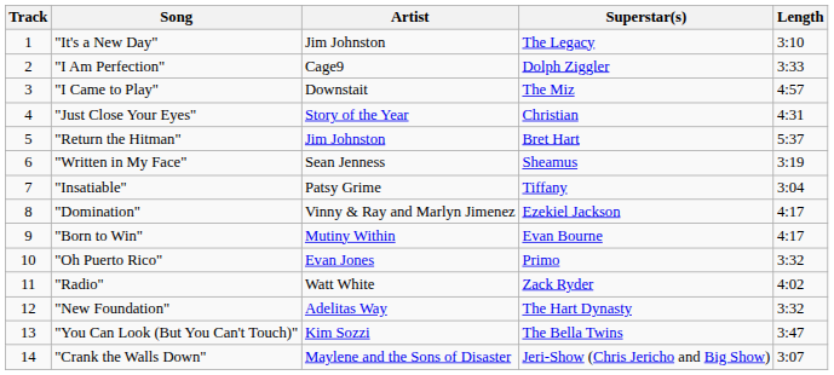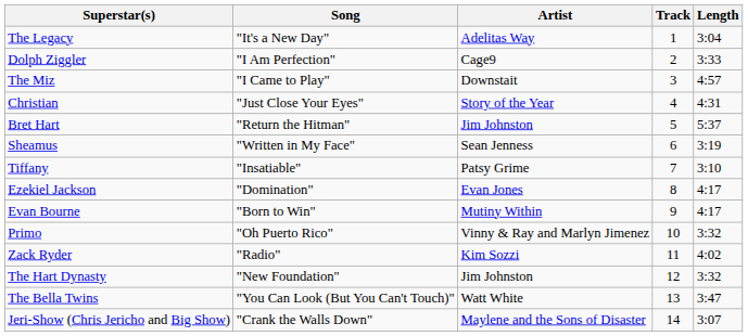columns swapped: Track <-> Superstar(s)
"It's a New Day" | Artist: Jim Johnston -> Adelitas Way
"It's a New Day" | Length: 3:10 -> 3:04
"Insatiable" | Length: 3:04 -> 3:10
"Domination" | Artist: Vinny & Ray and Marlyn Jimenez -> Evan Jones
"Oh Puerto Rico" | Artist: Evan Jones -> Vinny & Ray and Marlyn Jimenez
"Radio" | Artist: Watt White -> Kim Sozzi
"New Foundation" | Artist: Adelitas Way -> Jim Johnston
"You Can Look (But You Can't Touch)" | Artist: Kim Sozzi -> Watt White
